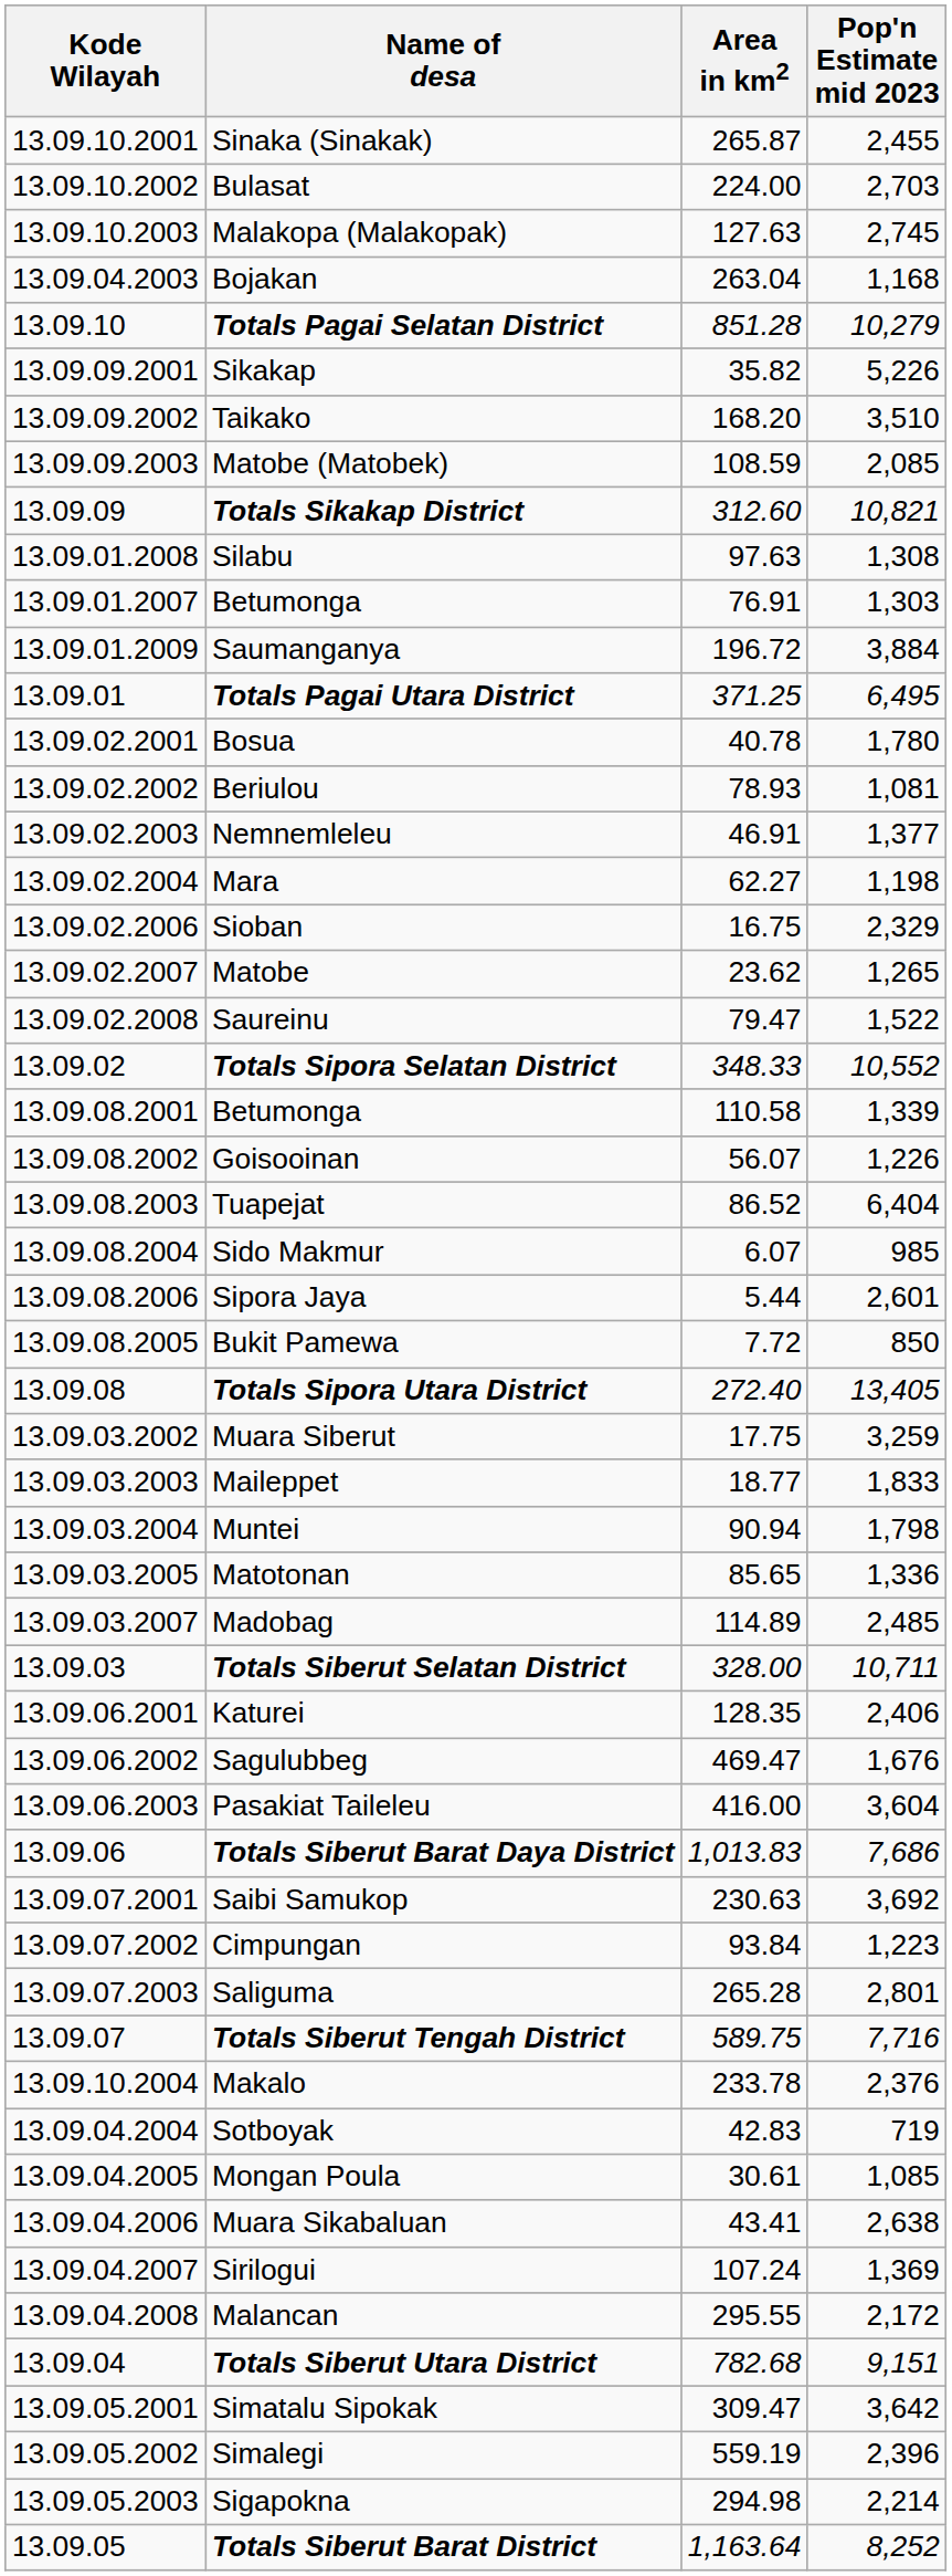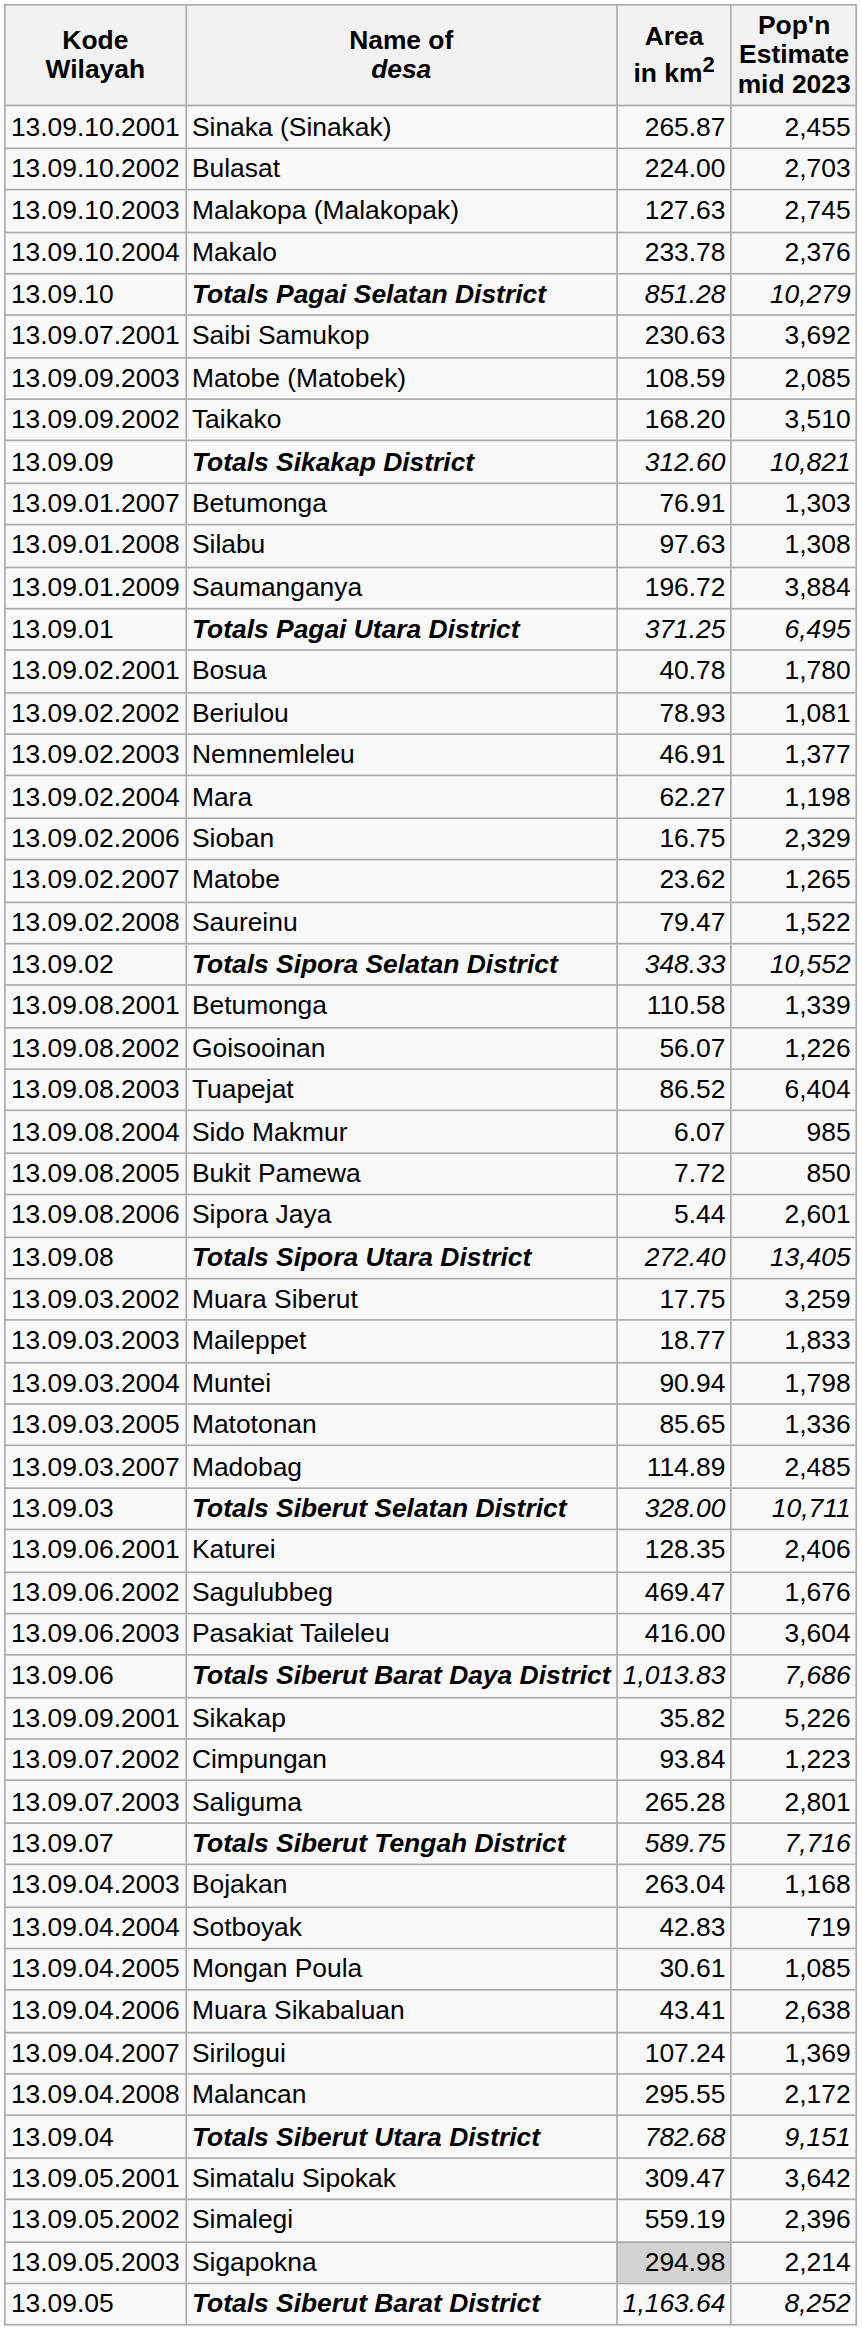rows swapped: Makalo <-> Bojakan
rows swapped: Sikakap <-> Saibi Samukop
rows swapped: Taikako <-> Matobe (Matobek)
rows swapped: 13.09.01.2007 / Betumonga <-> Silabu
rows swapped: Bukit Pamewa <-> Sipora Jaya
Sigapokna | Area in km2: no background -> lightgrey background
